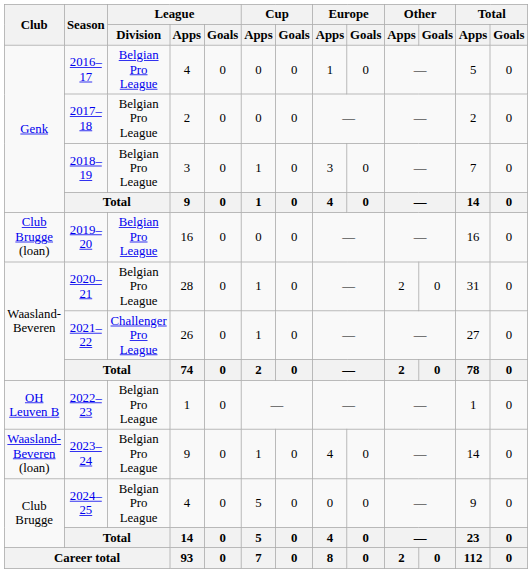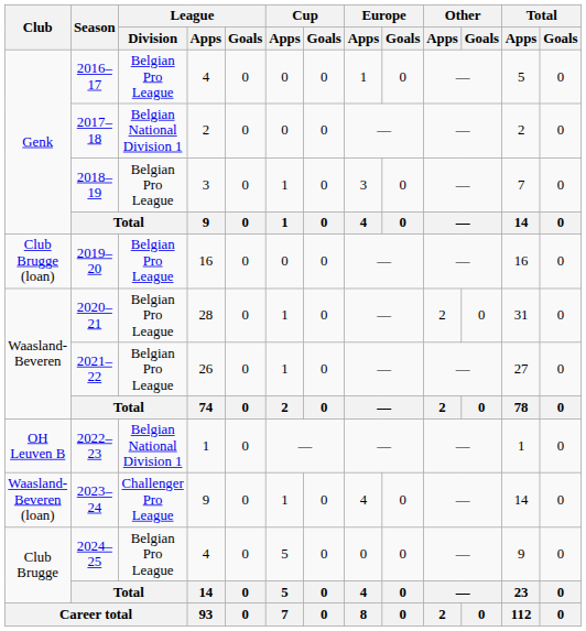2017–18 | League / Division: Belgian Pro League -> Belgian National Division 1
2021–22 | League / Division: Challenger Pro League -> Belgian Pro League
2022–23 | League / Division: Belgian Pro League -> Belgian National Division 1
2023–24 | League / Division: Belgian Pro League -> Challenger Pro League
